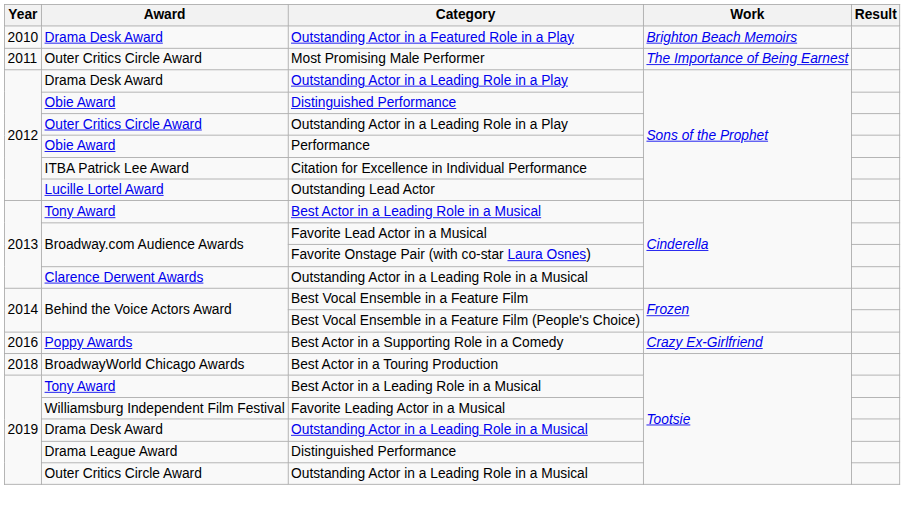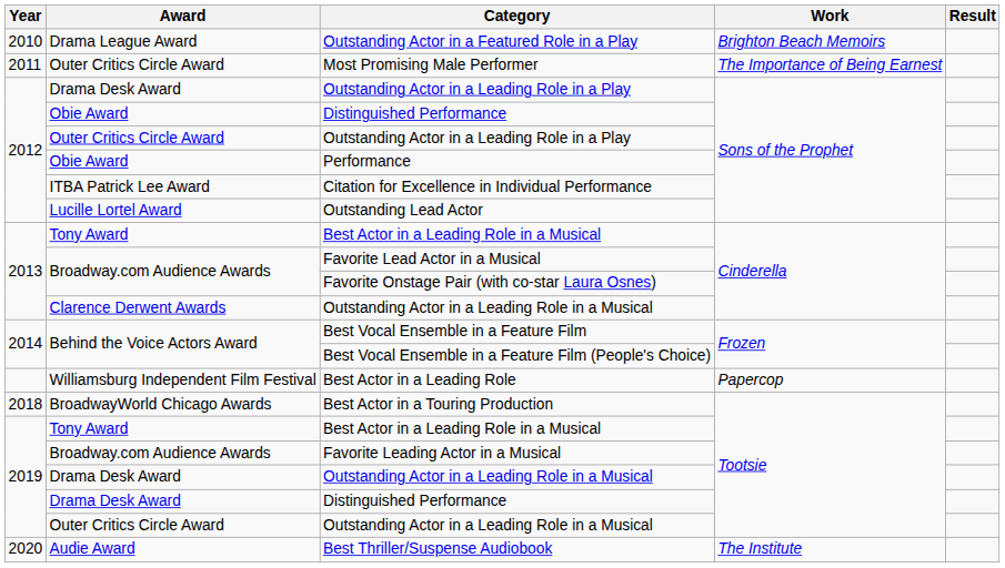Outstanding Actor in a Featured Role in a Play | Award: Drama Desk Award -> Drama League Award
- row: 2016 | Poppy Awards | Best Actor in a Supporting Role in a Comedy | Crazy Ex-Girlfriend
+ row: Williamsburg Independent Film Festival | Best Actor in a Leading Role | Papercop
Favorite Leading Actor in a Musical | Award: Williamsburg Independent Film Festival -> Broadway.com Audience Awards
2019 / Distinguished Performance | Award: Drama League Award -> Drama Desk Award
+ row: 2020 | Audie Award | Best Thriller/Suspense Audiobook | The Institute
